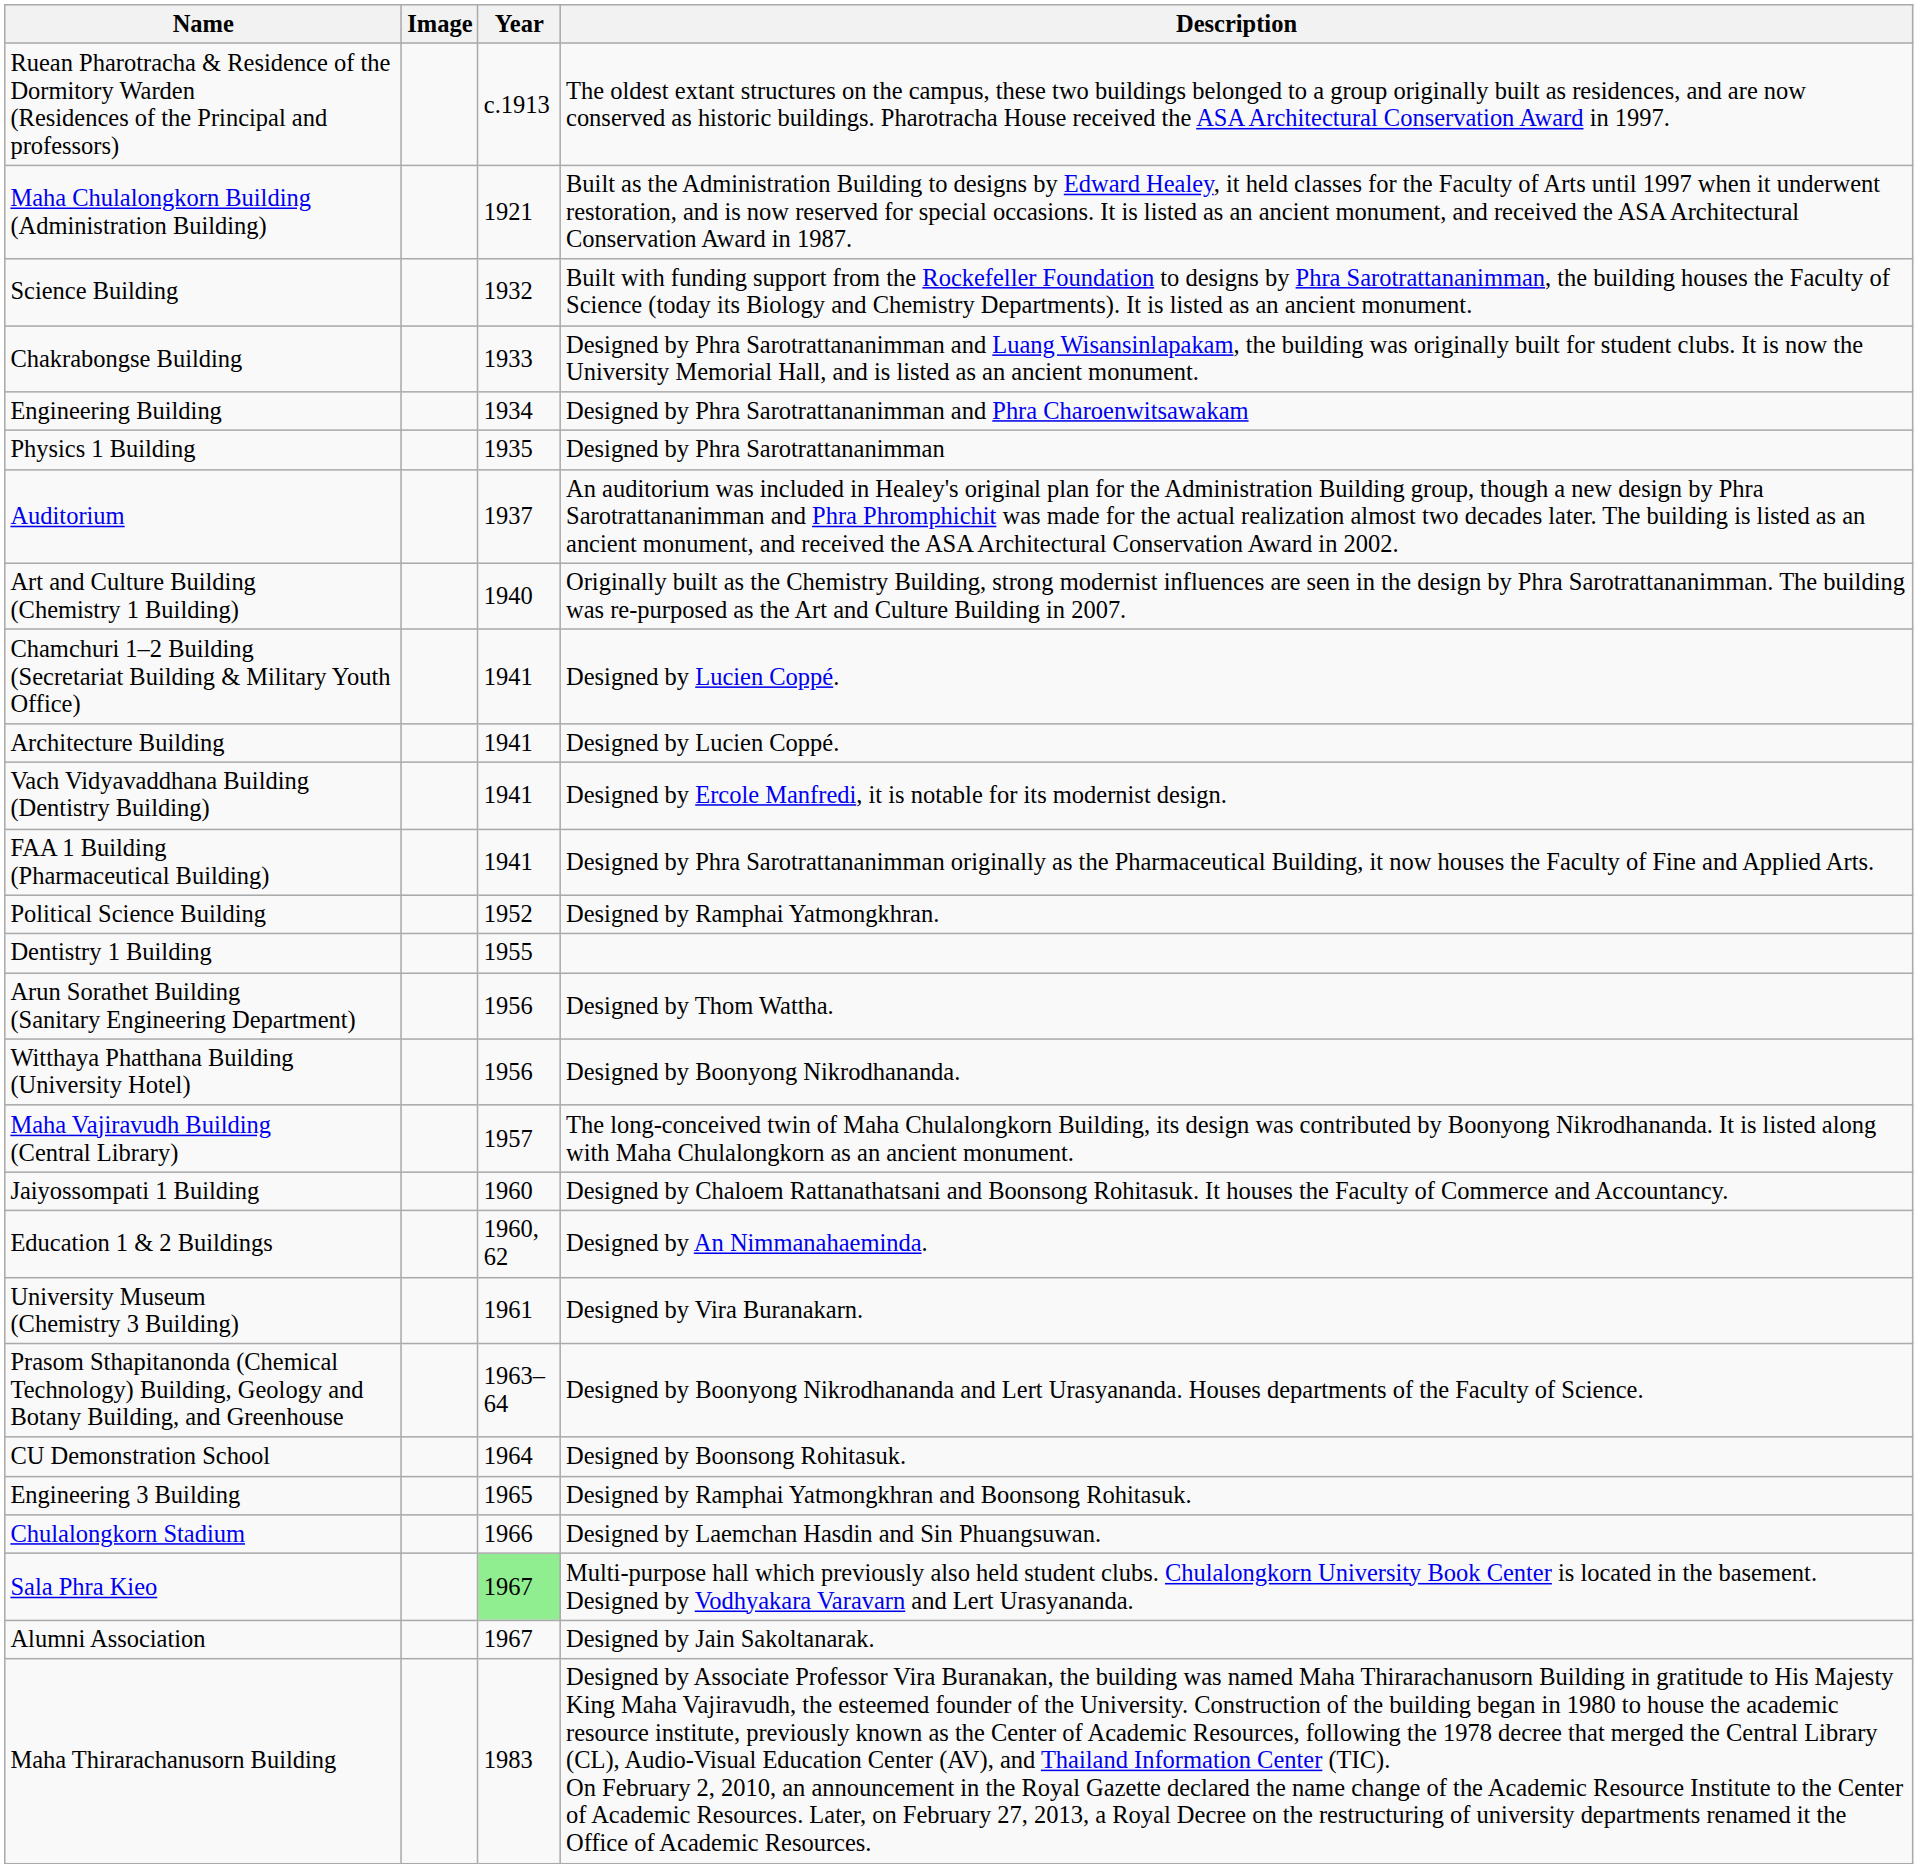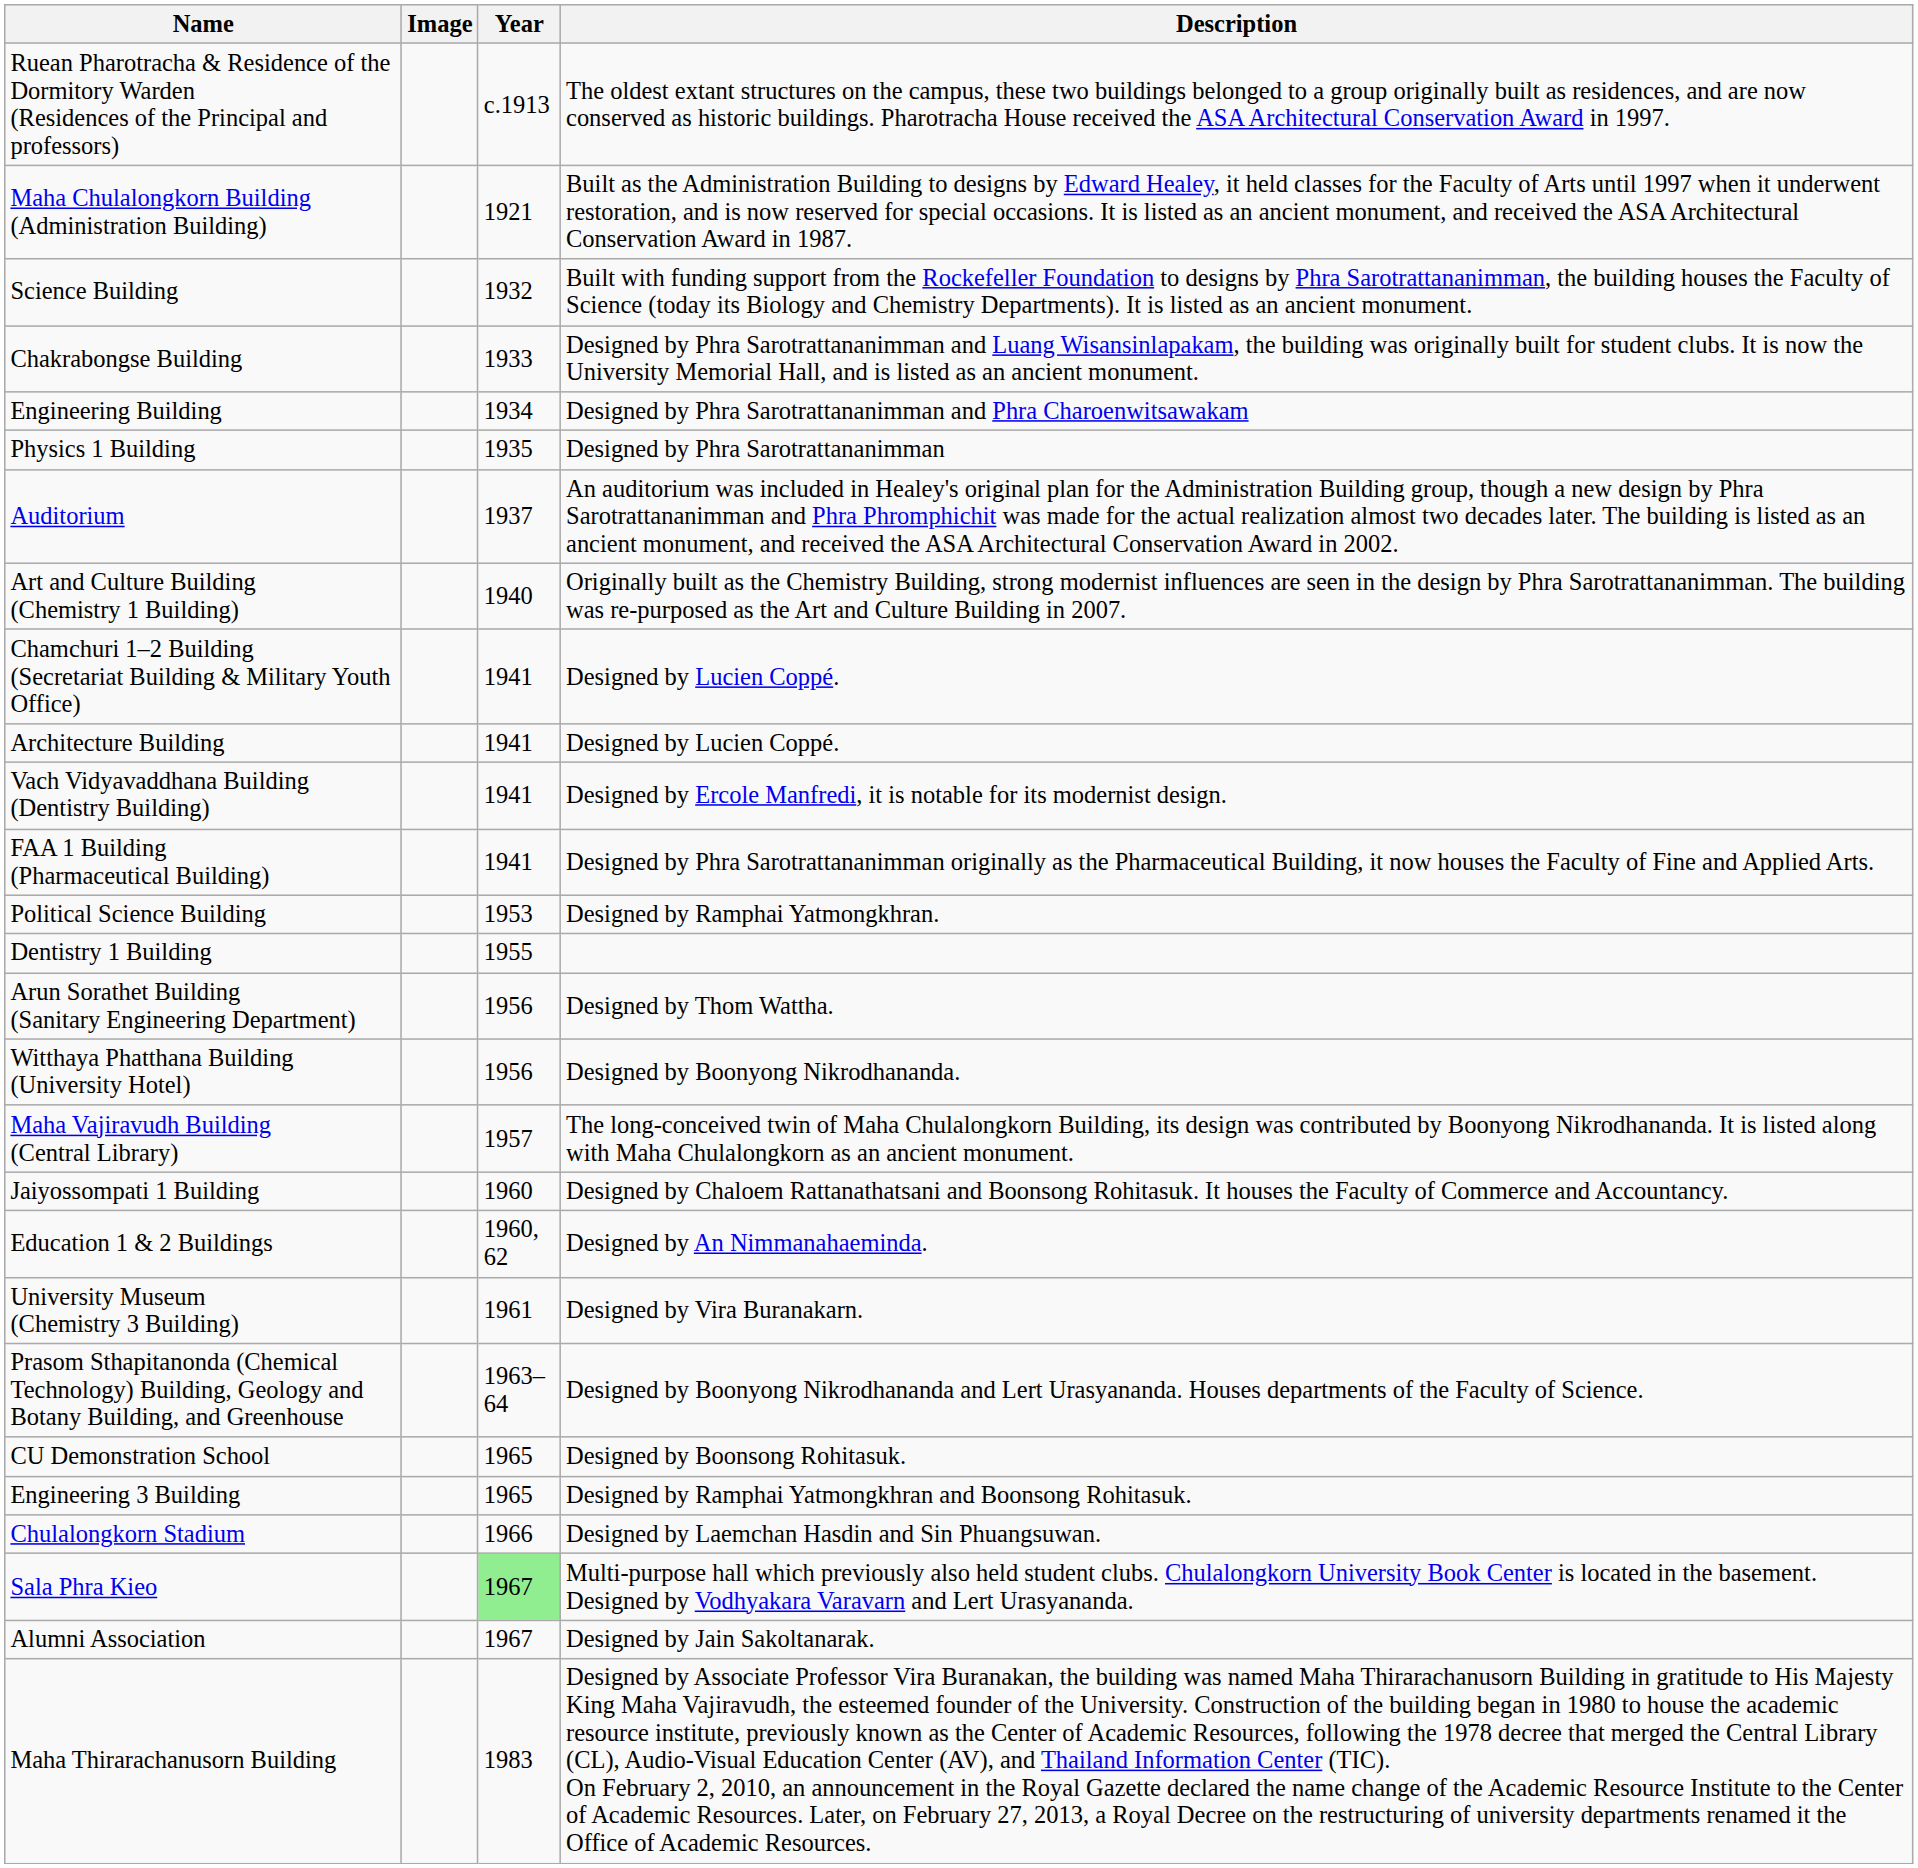Political Science Building | Year: 1952 -> 1953
CU Demonstration School | Year: 1964 -> 1965
